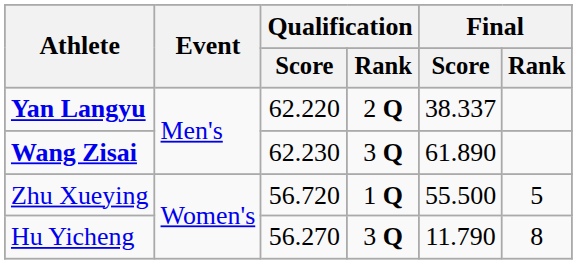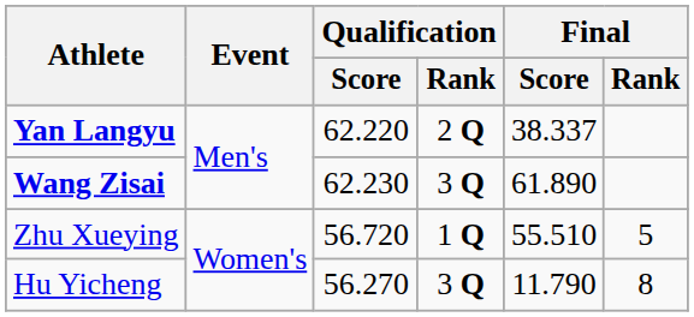Zhu Xueying | Final / Score: 55.500 -> 55.510
